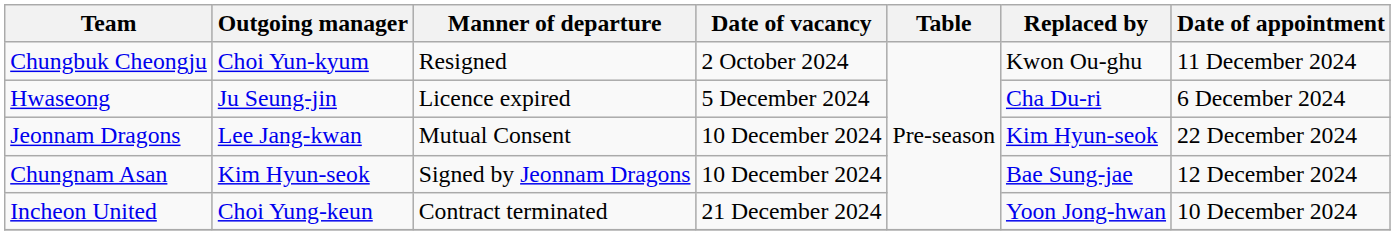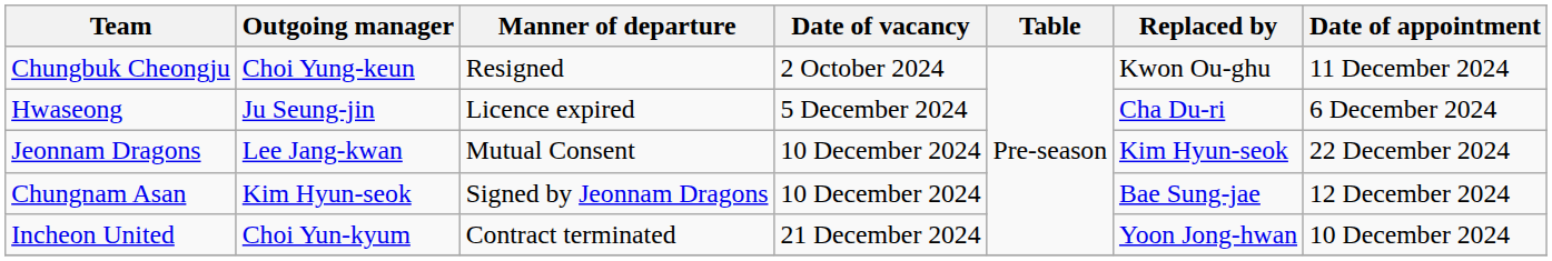Chungbuk Cheongju | Outgoing manager: Choi Yun-kyum -> Choi Yung-keun
Incheon United | Outgoing manager: Choi Yung-keun -> Choi Yun-kyum
